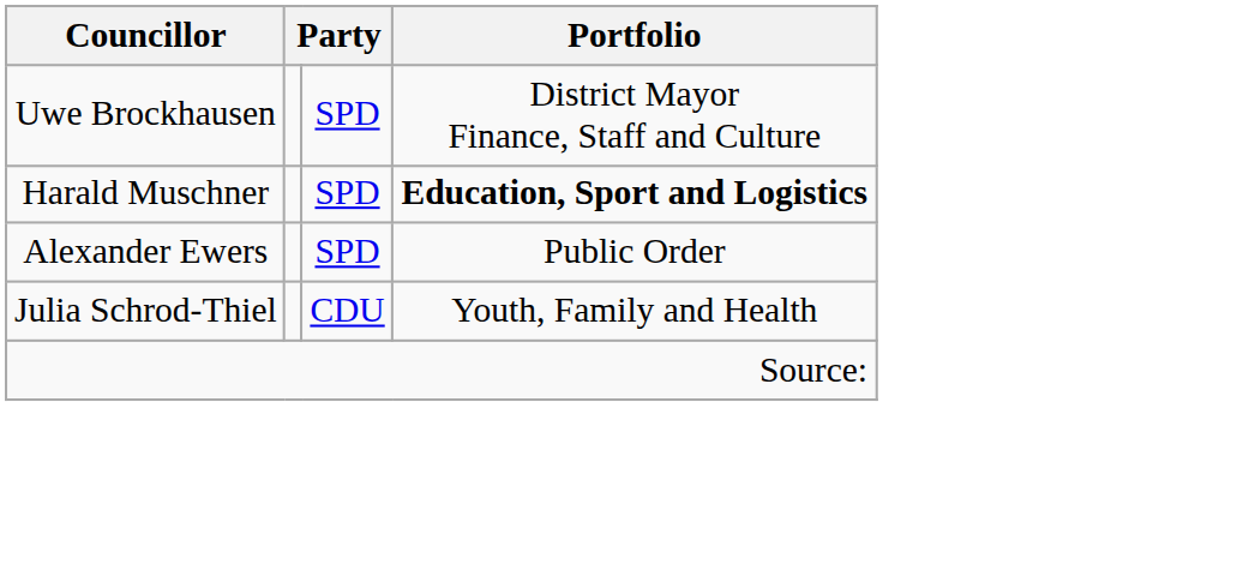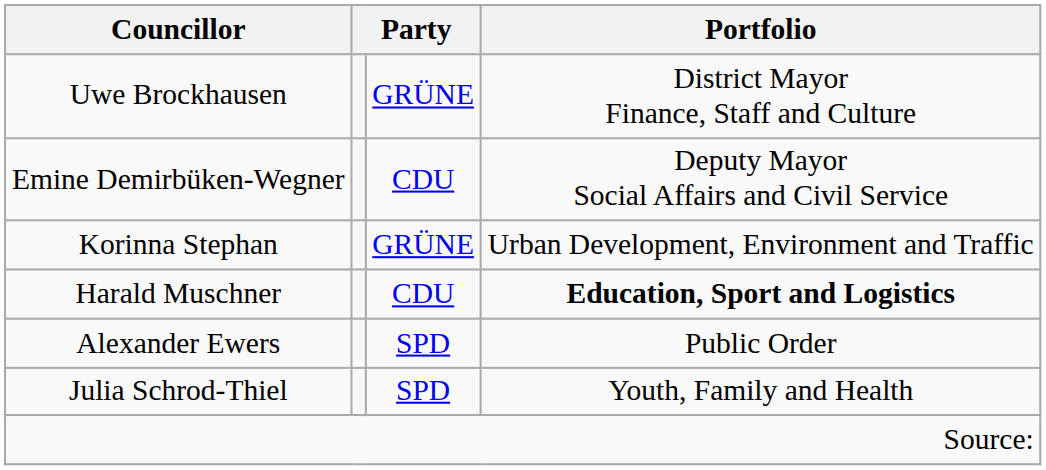Uwe Brockhausen | column 3: SPD -> GRÜNE
+ row: Emine Demirbüken-Wegner | CDU | Deputy Mayor Social Affairs and Civil Service
+ row: Korinna Stephan | GRÜNE | Urban Development, Environment and Traffic
Harald Muschner | column 3: SPD -> CDU
Julia Schrod-Thiel | column 3: CDU -> SPD
